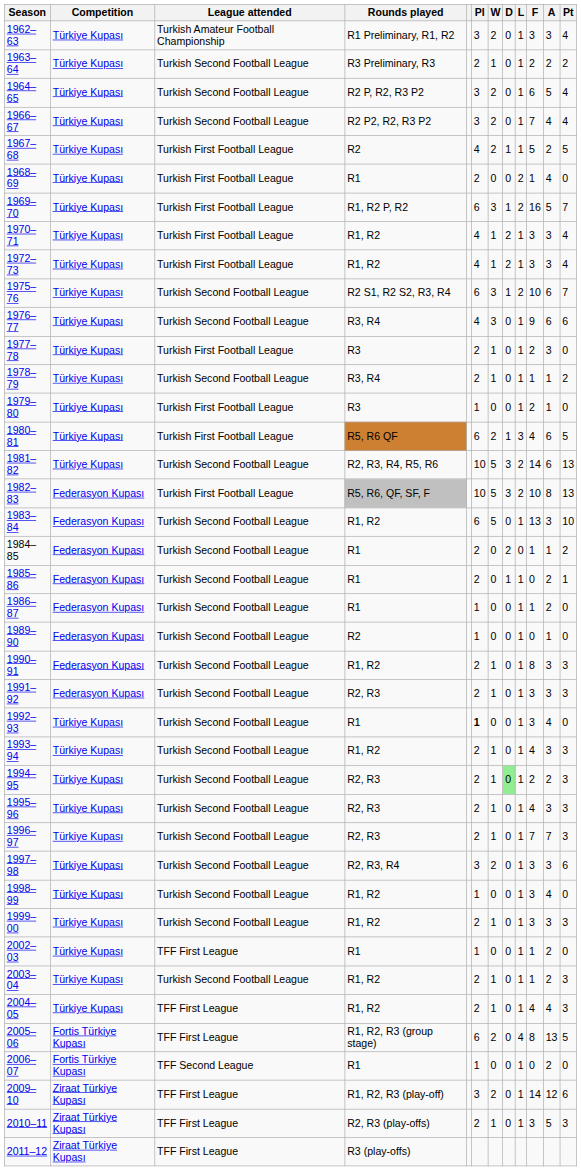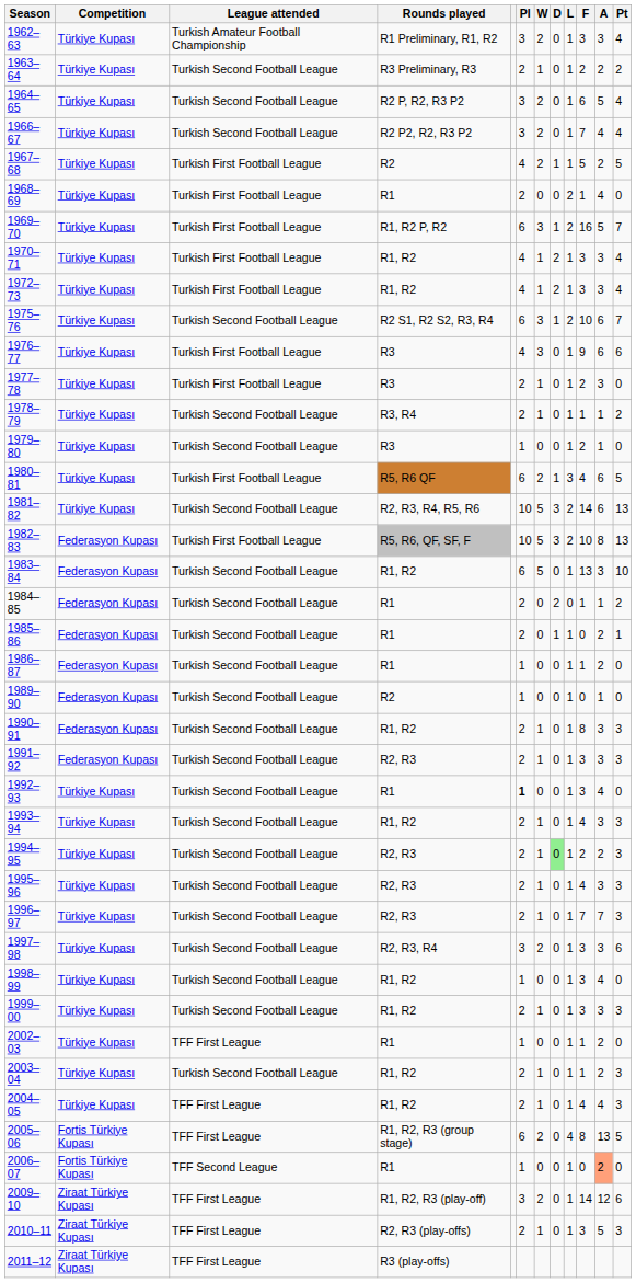1976–77 | League attended: Turkish Second Football League -> Turkish First Football League
1976–77 | Rounds played: R3, R4 -> R3
1979–80 | League attended: Turkish First Football League -> Turkish Second Football League
2006–07 | A: no background -> lightsalmon background
